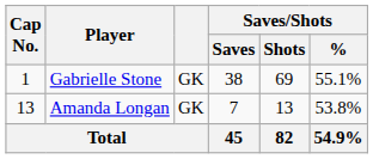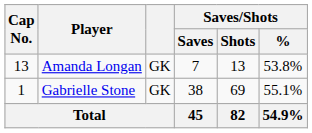rows swapped: Gabrielle Stone <-> Amanda Longan
